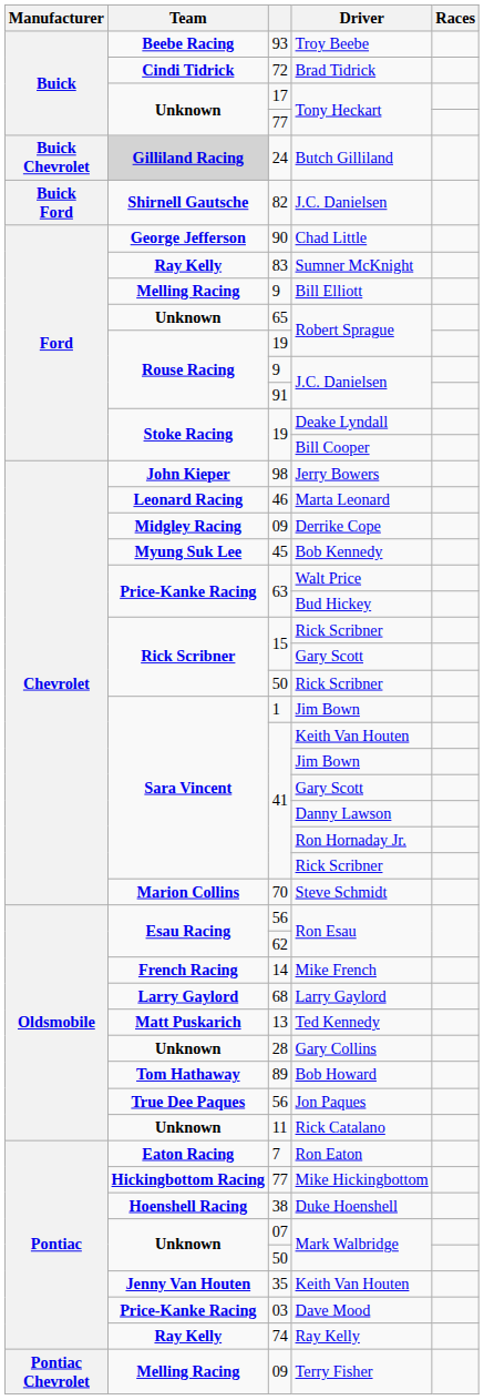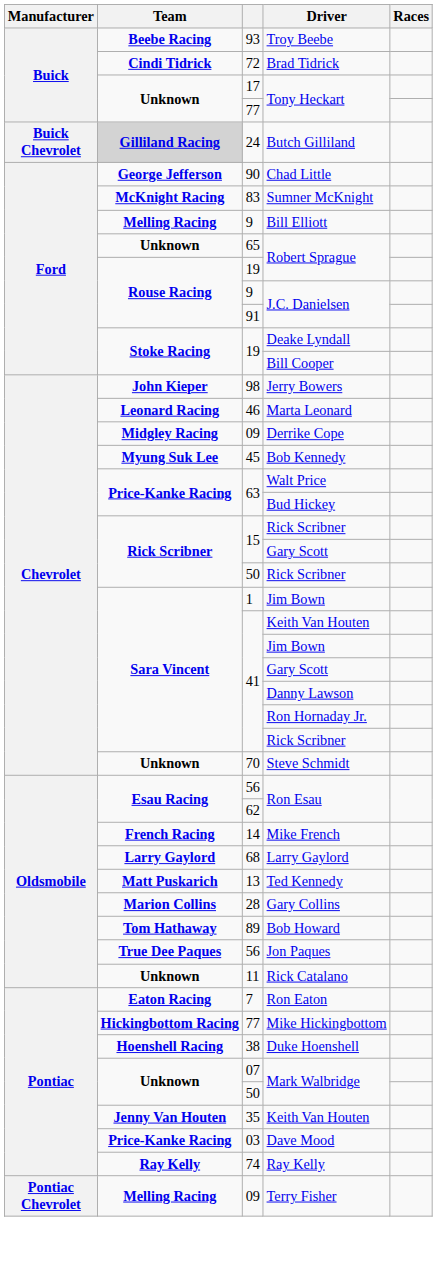- row: Buick Ford | Shirnell Gautsche | 82 | J.C. Danielsen
Sumner McKnight | Team: Ray Kelly -> McKnight Racing
Steve Schmidt | Team: Marion Collins -> Unknown
Gary Collins | Team: Unknown -> Marion Collins
